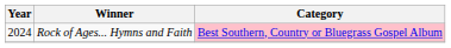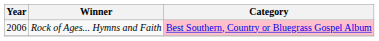Rock of Ages... Hymns and Faith | Year: 2024 -> 2006
